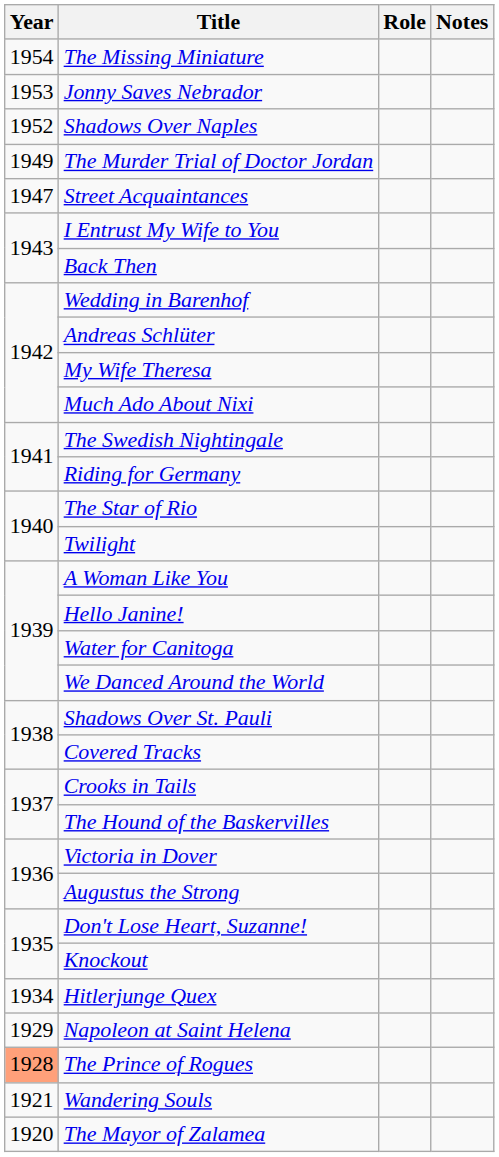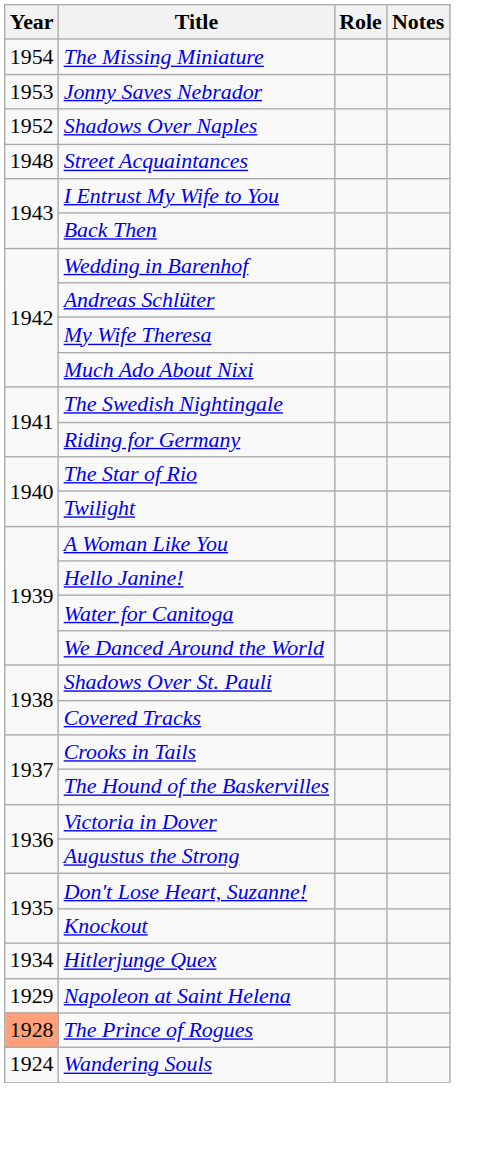- row: 1949 | The Murder Trial of Doctor Jordan
Street Acquaintances | Year: 1947 -> 1948
Wandering Souls | Year: 1921 -> 1924
- row: 1920 | The Mayor of Zalamea
